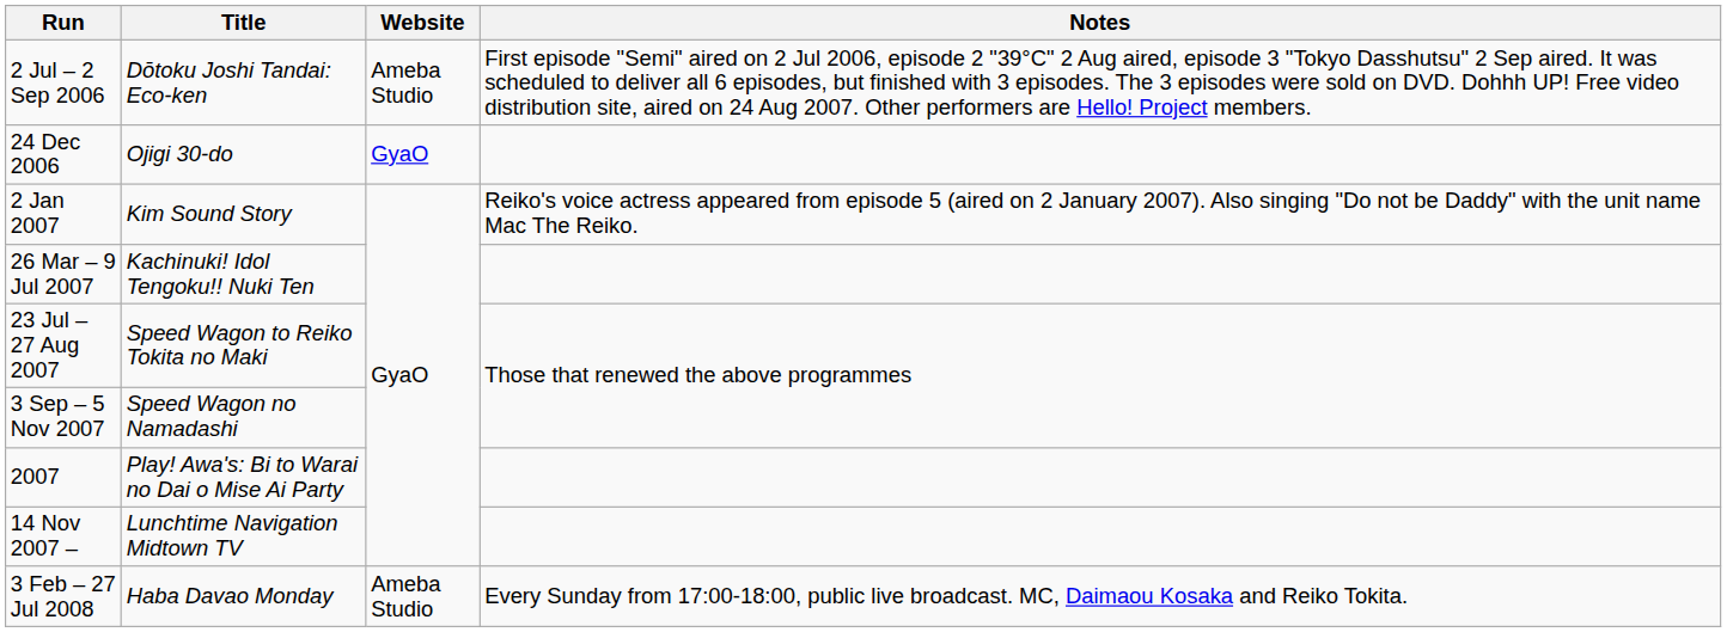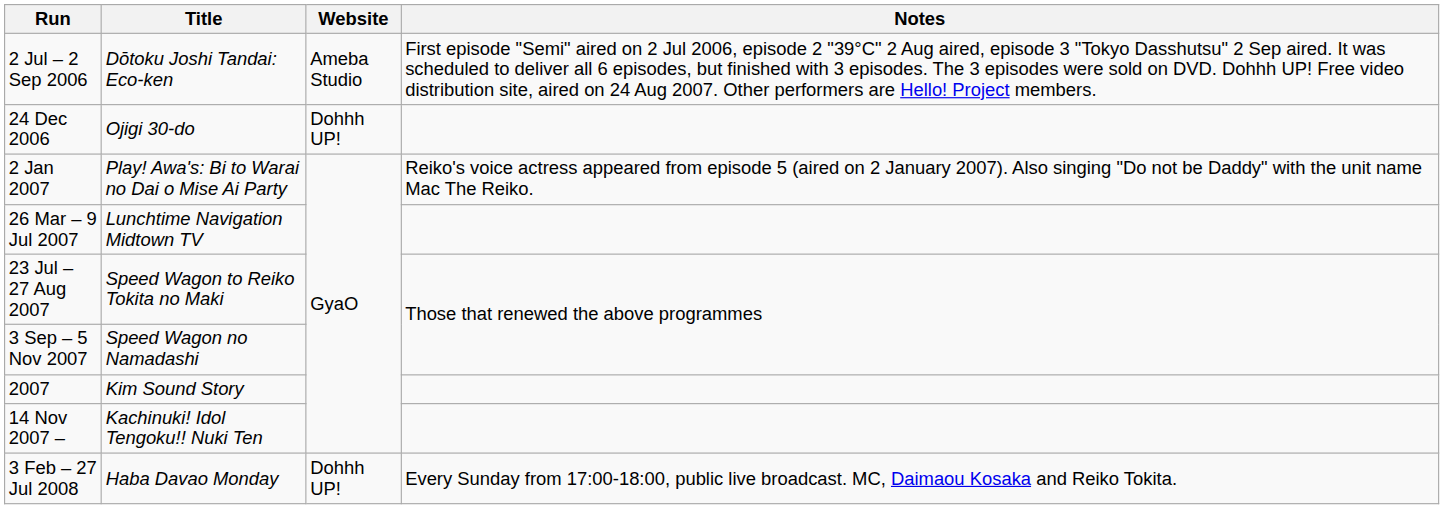24 Dec 2006 | Website: GyaO -> Dohhh UP!
2 Jan 2007 | Title: Kim Sound Story -> Play! Awa's: Bi to Warai no Dai o Mise Ai Party
26 Mar – 9 Jul 2007 | Title: Kachinuki! Idol Tengoku!! Nuki Ten -> Lunchtime Navigation Midtown TV
2007 | Title: Play! Awa's: Bi to Warai no Dai o Mise Ai Party -> Kim Sound Story
14 Nov 2007 – | Title: Lunchtime Navigation Midtown TV -> Kachinuki! Idol Tengoku!! Nuki Ten
3 Feb – 27 Jul 2008 | Website: Ameba Studio -> Dohhh UP!
